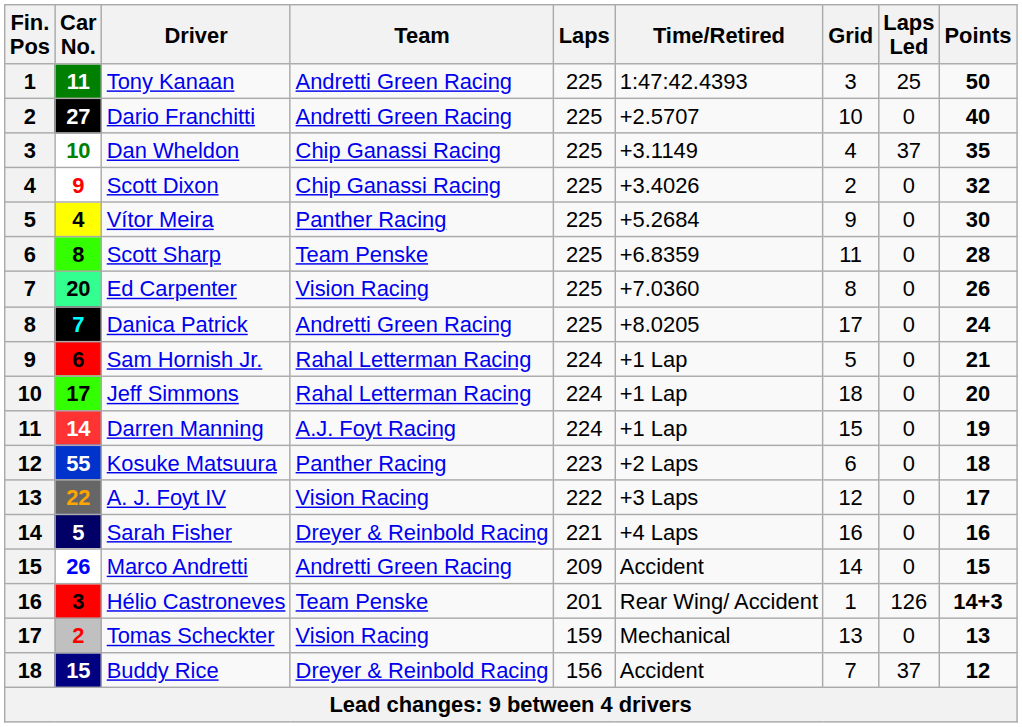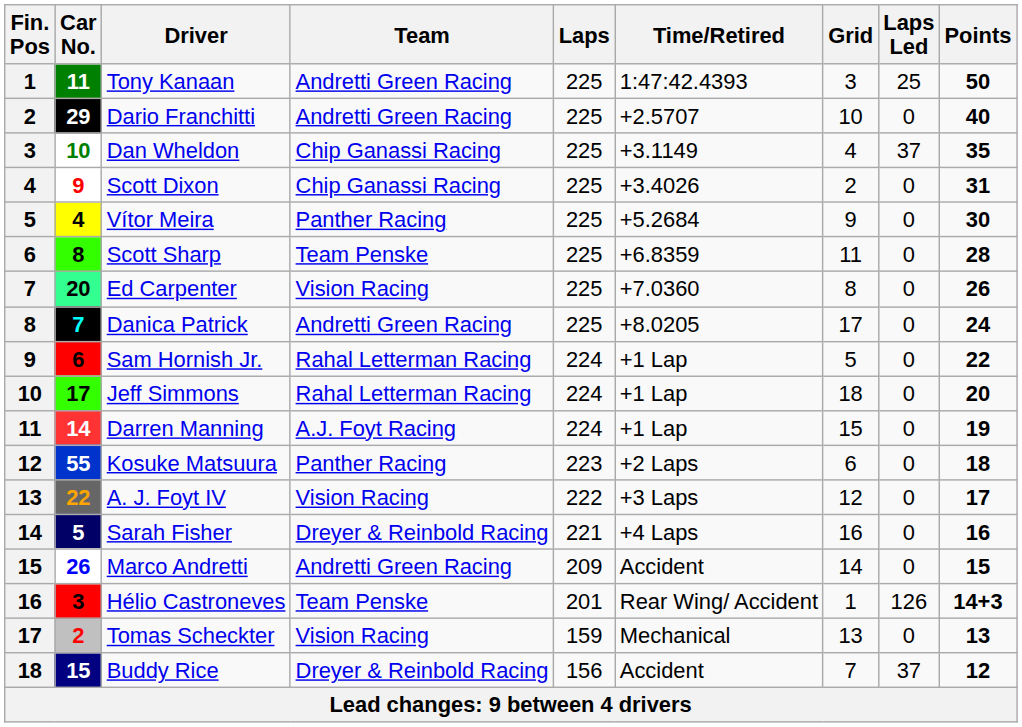Dario Franchitti | Car No.: 27 -> 29
Scott Dixon | Points: 32 -> 31
Sam Hornish Jr. | Points: 21 -> 22
